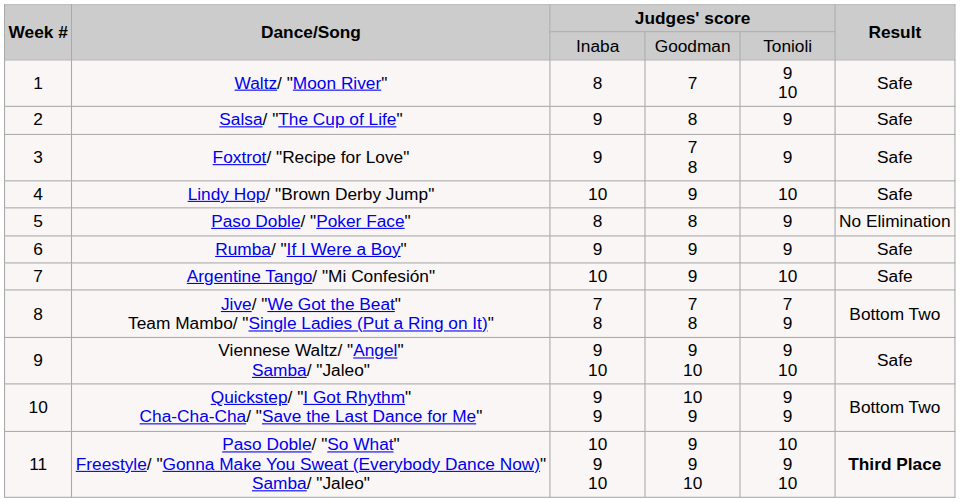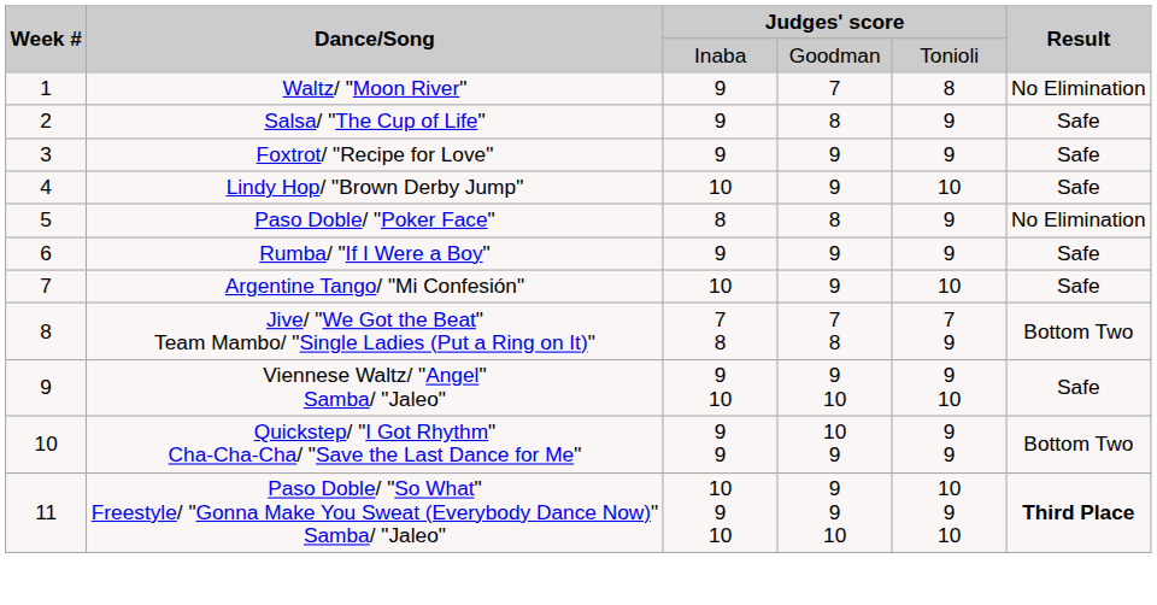Waltz/ "Moon River" | column 3: 8 -> 9
Waltz/ "Moon River" | column 5: 9 10 -> 8
Waltz/ "Moon River" | Result: Safe -> No Elimination
Foxtrot/ "Recipe for Love" | column 4: 7 8 -> 9
